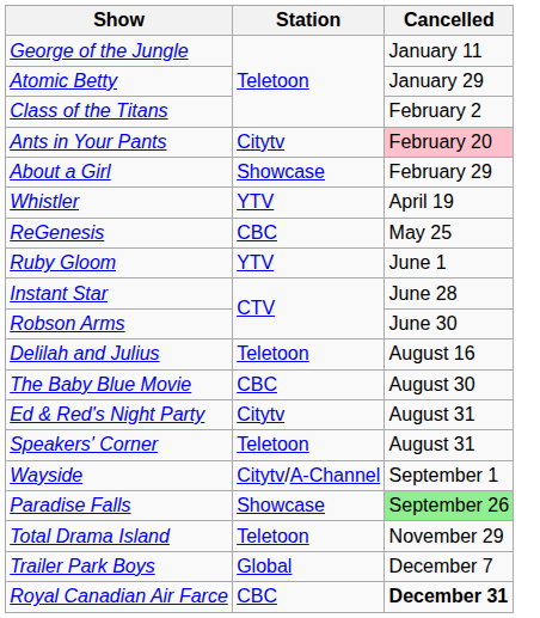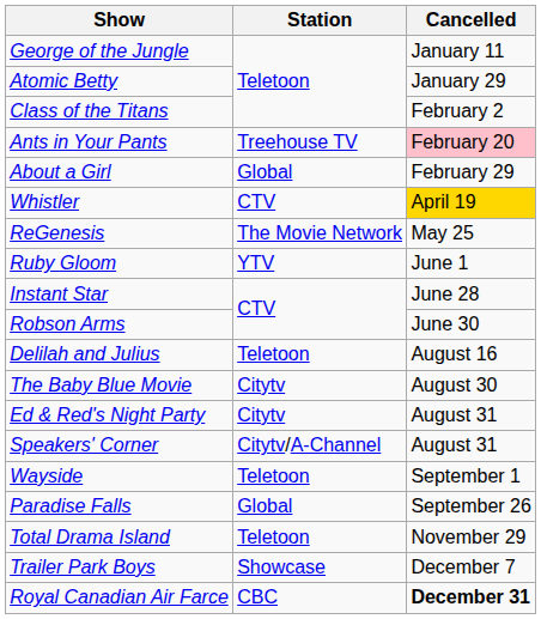Ants in Your Pants | Station: Citytv -> Treehouse TV
About a Girl | Station: Showcase -> Global
Whistler | Station: YTV -> CTV
Whistler | Cancelled: no background -> gold background
ReGenesis | Station: CBC -> The Movie Network
The Baby Blue Movie | Station: CBC -> Citytv
Speakers' Corner | Station: Teletoon -> Citytv/A-Channel
Wayside | Station: Citytv/A-Channel -> Teletoon
Paradise Falls | Station: Showcase -> Global
Paradise Falls | Cancelled: lightgreen background -> no background
Trailer Park Boys | Station: Global -> Showcase
